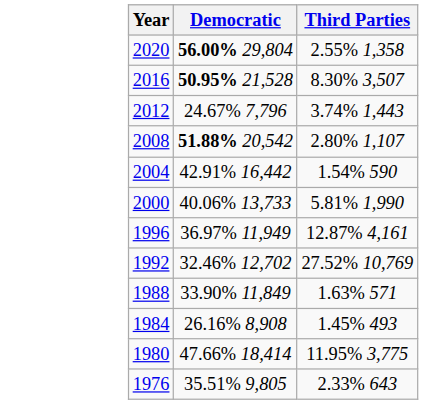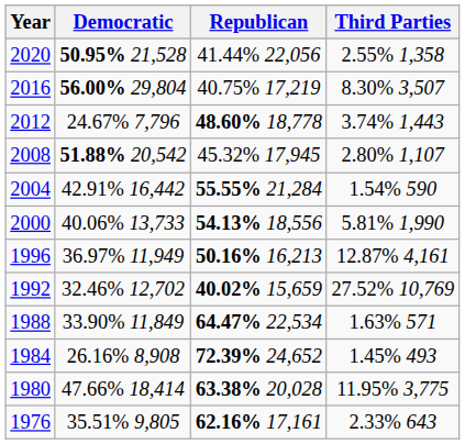+ column: Republican | 41.44% 22,056 | 40.75% 17,219 | 48.60% 18,778 | 45.32% 17,945 | 55.55% 21,284 | 54.13% 18,556 | 50.16% 16,213 | 40.02% 15,659 | 64.47% 22,534 | 72.39% 24,652 | 63.38% 20,028 | 62.16% 17,161
2020 | Democratic: 56.00% 29,804 -> 50.95% 21,528
2016 | Democratic: 50.95% 21,528 -> 56.00% 29,804
